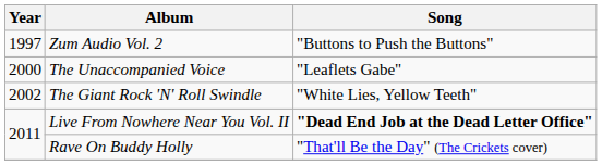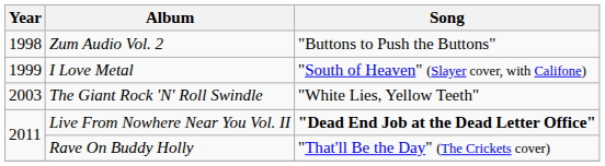Zum Audio Vol. 2 | Year: 1997 -> 1998
+ row: 1999 | I Love Metal | "South of Heaven" (Slayer cover, with Califone)
- row: 2000 | The Unaccompanied Voice | "Leaflets Gabe"
The Giant Rock 'N' Roll Swindle | Year: 2002 -> 2003
